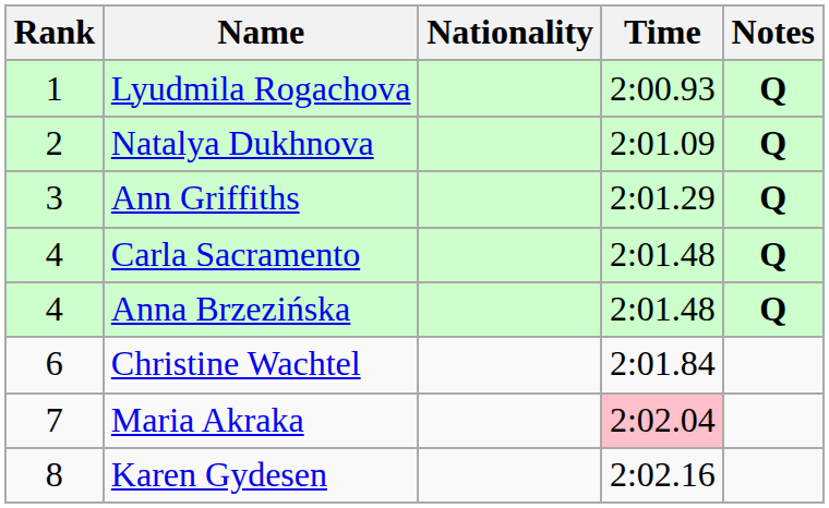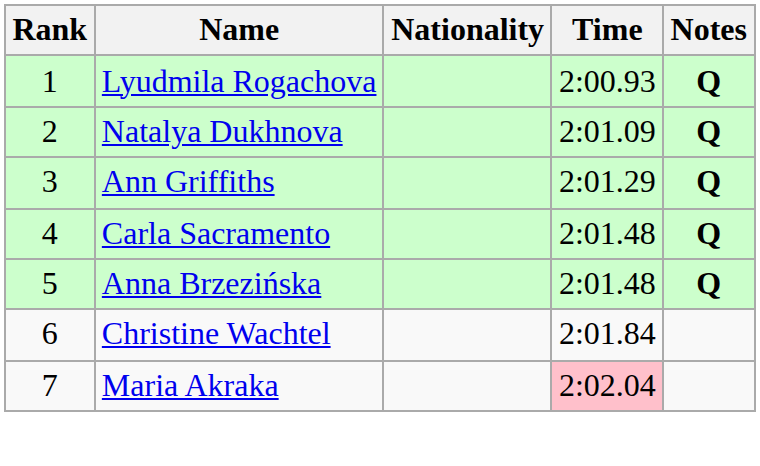Anna Brzezińska | Rank: 4 -> 5
- row: 8 | Karen Gydesen | 2:02.16
